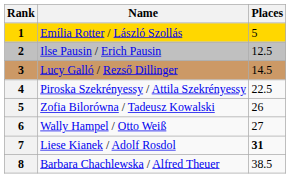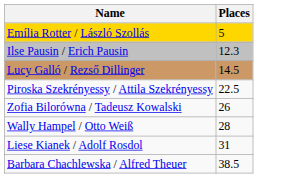- column: Rank | 1 | 2 | 3 | 4 | 5 | 6 | 7 | 8
Ilse Pausin / Erich Pausin | Places: 12.5 -> 12.3
Wally Hampel / Otto Weiß | Places: 27 -> 28
Liese Kianek / Adolf Rosdol | Places: bold -> normal
